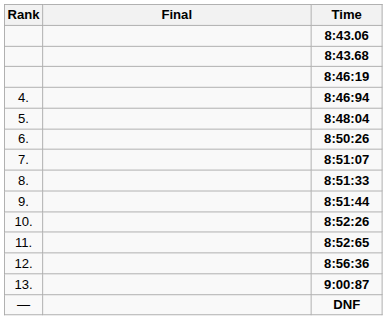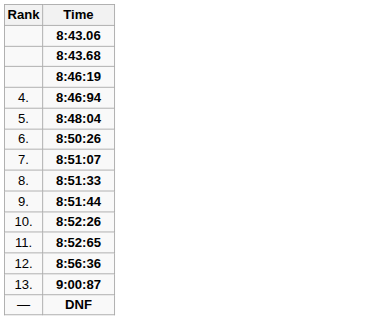- column: Final
